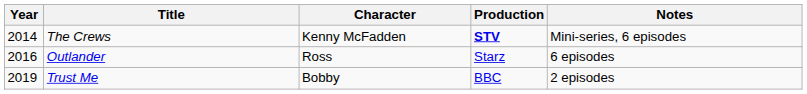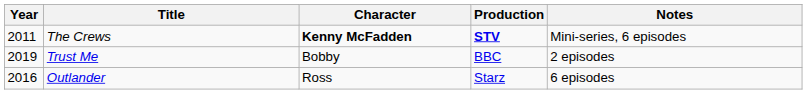The Crews | Year: 2014 -> 2011
The Crews | Character: normal -> bold
rows swapped: Outlander <-> Trust Me
